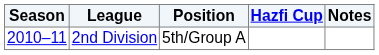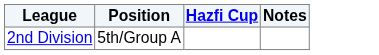- column: Season | 2010–11
